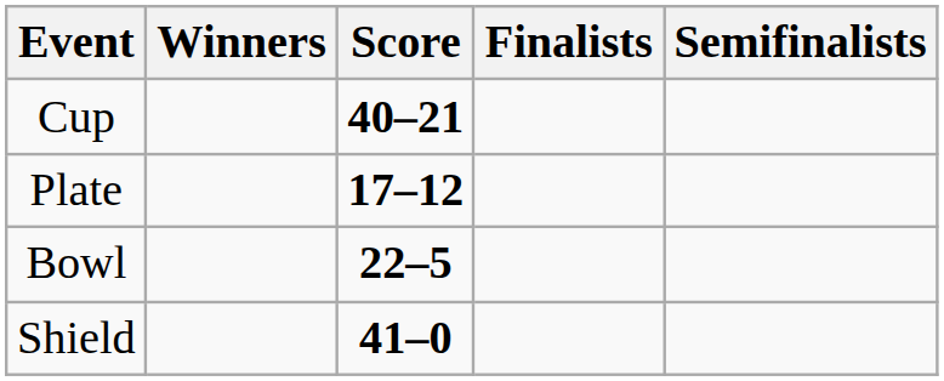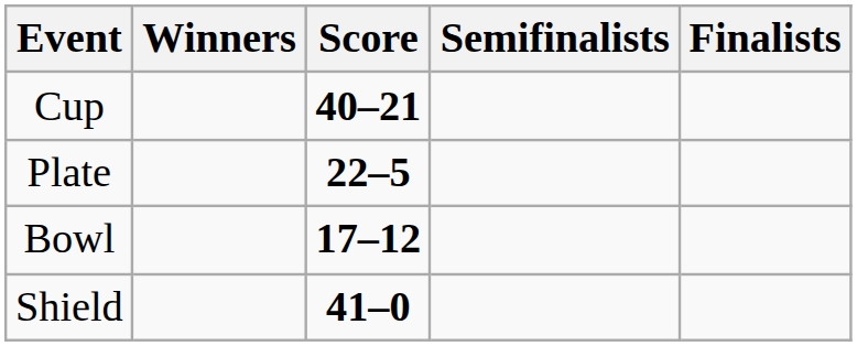columns swapped: Finalists <-> Semifinalists
Plate | Score: 17–12 -> 22–5
Bowl | Score: 22–5 -> 17–12
